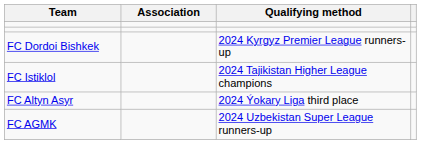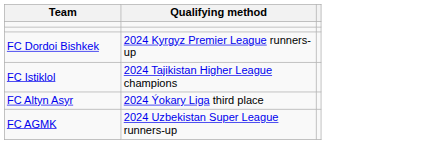- column: Association
